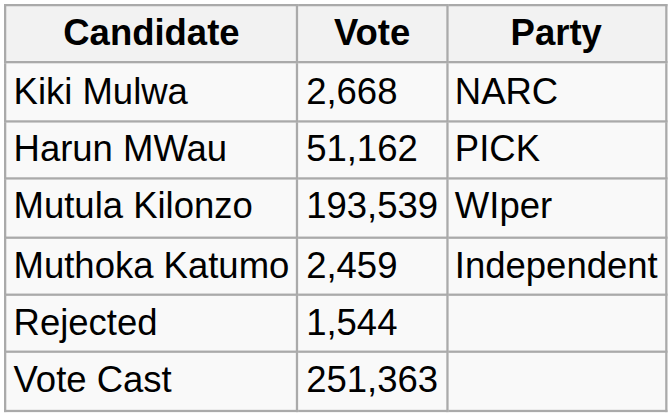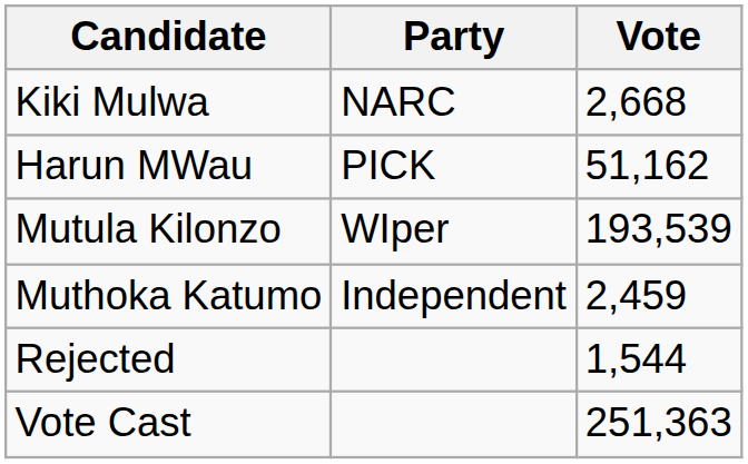columns swapped: Party <-> Vote
